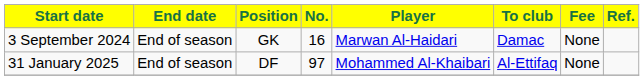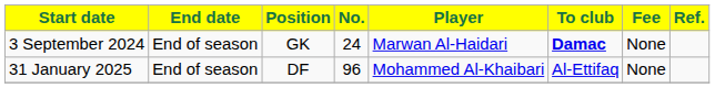3 September 2024 | No.: 16 -> 24
3 September 2024 | To club: normal -> bold
31 January 2025 | No.: 97 -> 96
